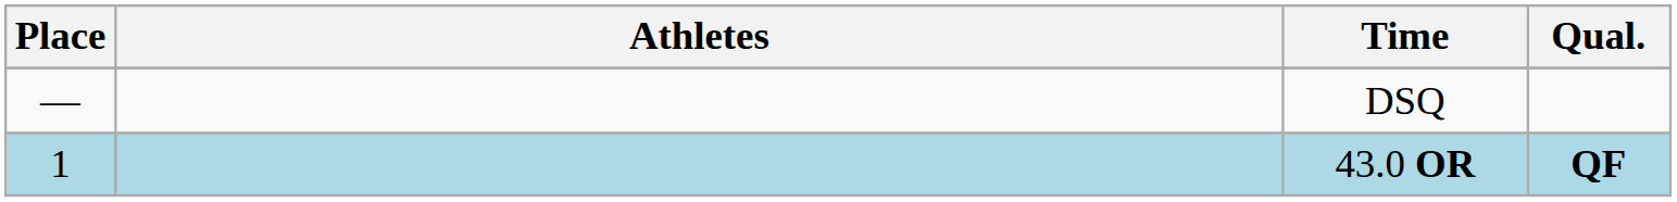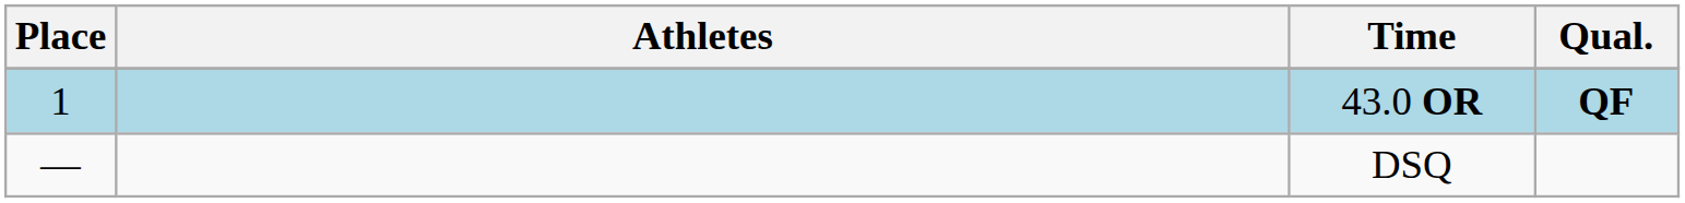rows swapped: 43.0 OR <-> DSQ
